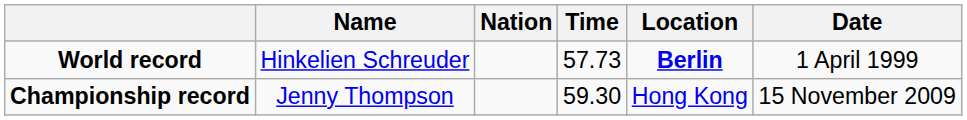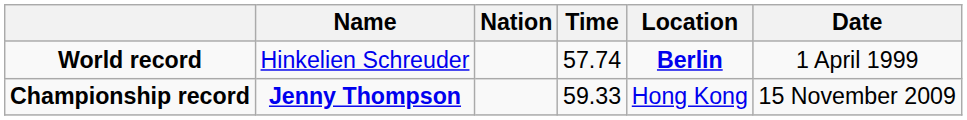World record | Time: 57.73 -> 57.74
Championship record | Name: normal -> bold
Championship record | Time: 59.30 -> 59.33
